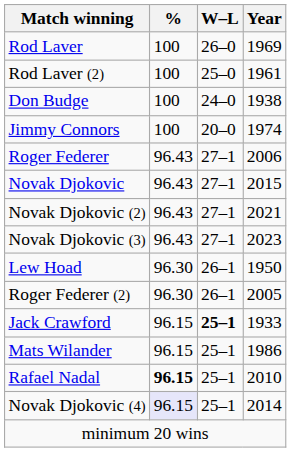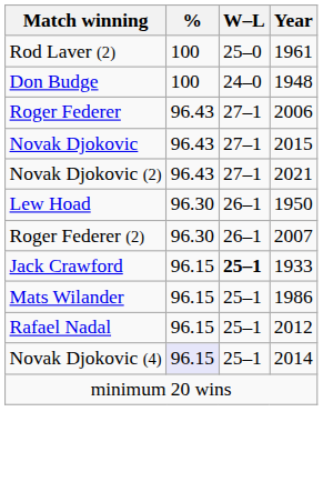- row: Rod Laver | 100 | 26–0 | 1969
Don Budge | Year: 1938 -> 1948
- row: Jimmy Connors | 100 | 20–0 | 1974
- row: Novak Djokovic (3) | 96.43 | 27–1 | 2023
Roger Federer (2) | Year: 2005 -> 2007
Rafael Nadal | %: bold -> normal
Rafael Nadal | Year: 2010 -> 2012
